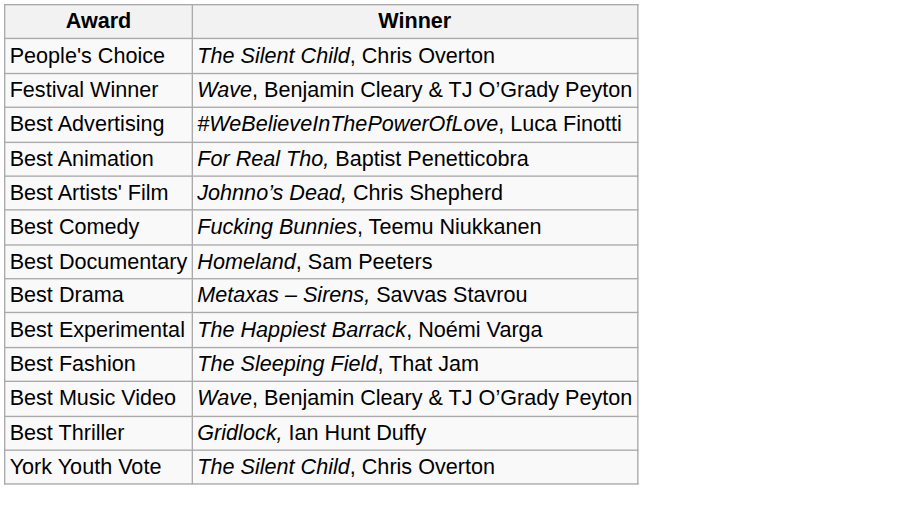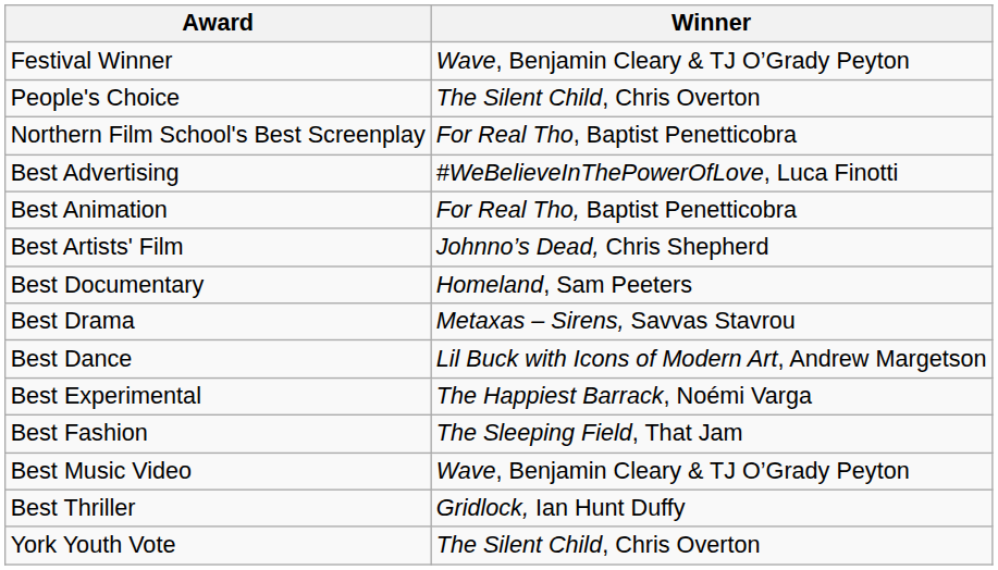rows swapped: Festival Winner <-> People's Choice
+ row: Northern Film School's Best Screenplay | For Real Tho, Baptist Penetticobra
- row: Best Comedy | Fucking Bunnies, Teemu Niukkanen
+ row: Best Dance | Lil Buck with Icons of Modern Art, Andrew Margetson
